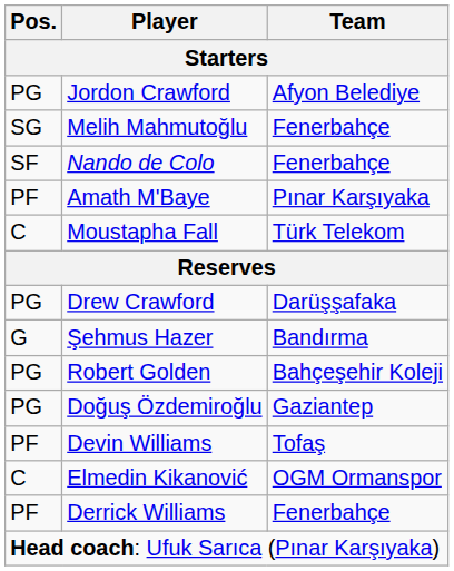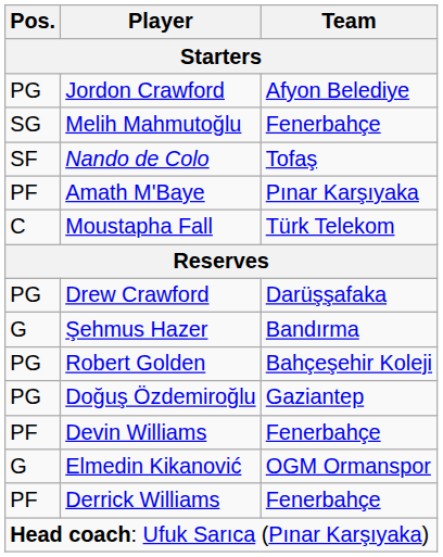Nando de Colo | Team: Fenerbahçe -> Tofaş
Devin Williams | Team: Tofaş -> Fenerbahçe
Elmedin Kikanović | Pos.: C -> G
